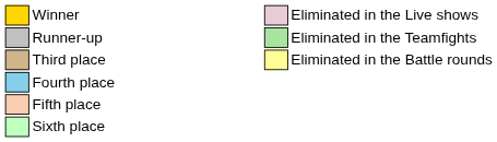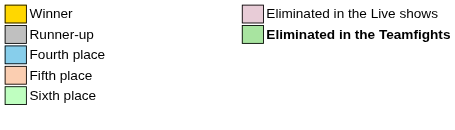Runner-up | column 10: normal -> bold
- row: Third place | Eliminated in the Battle rounds
